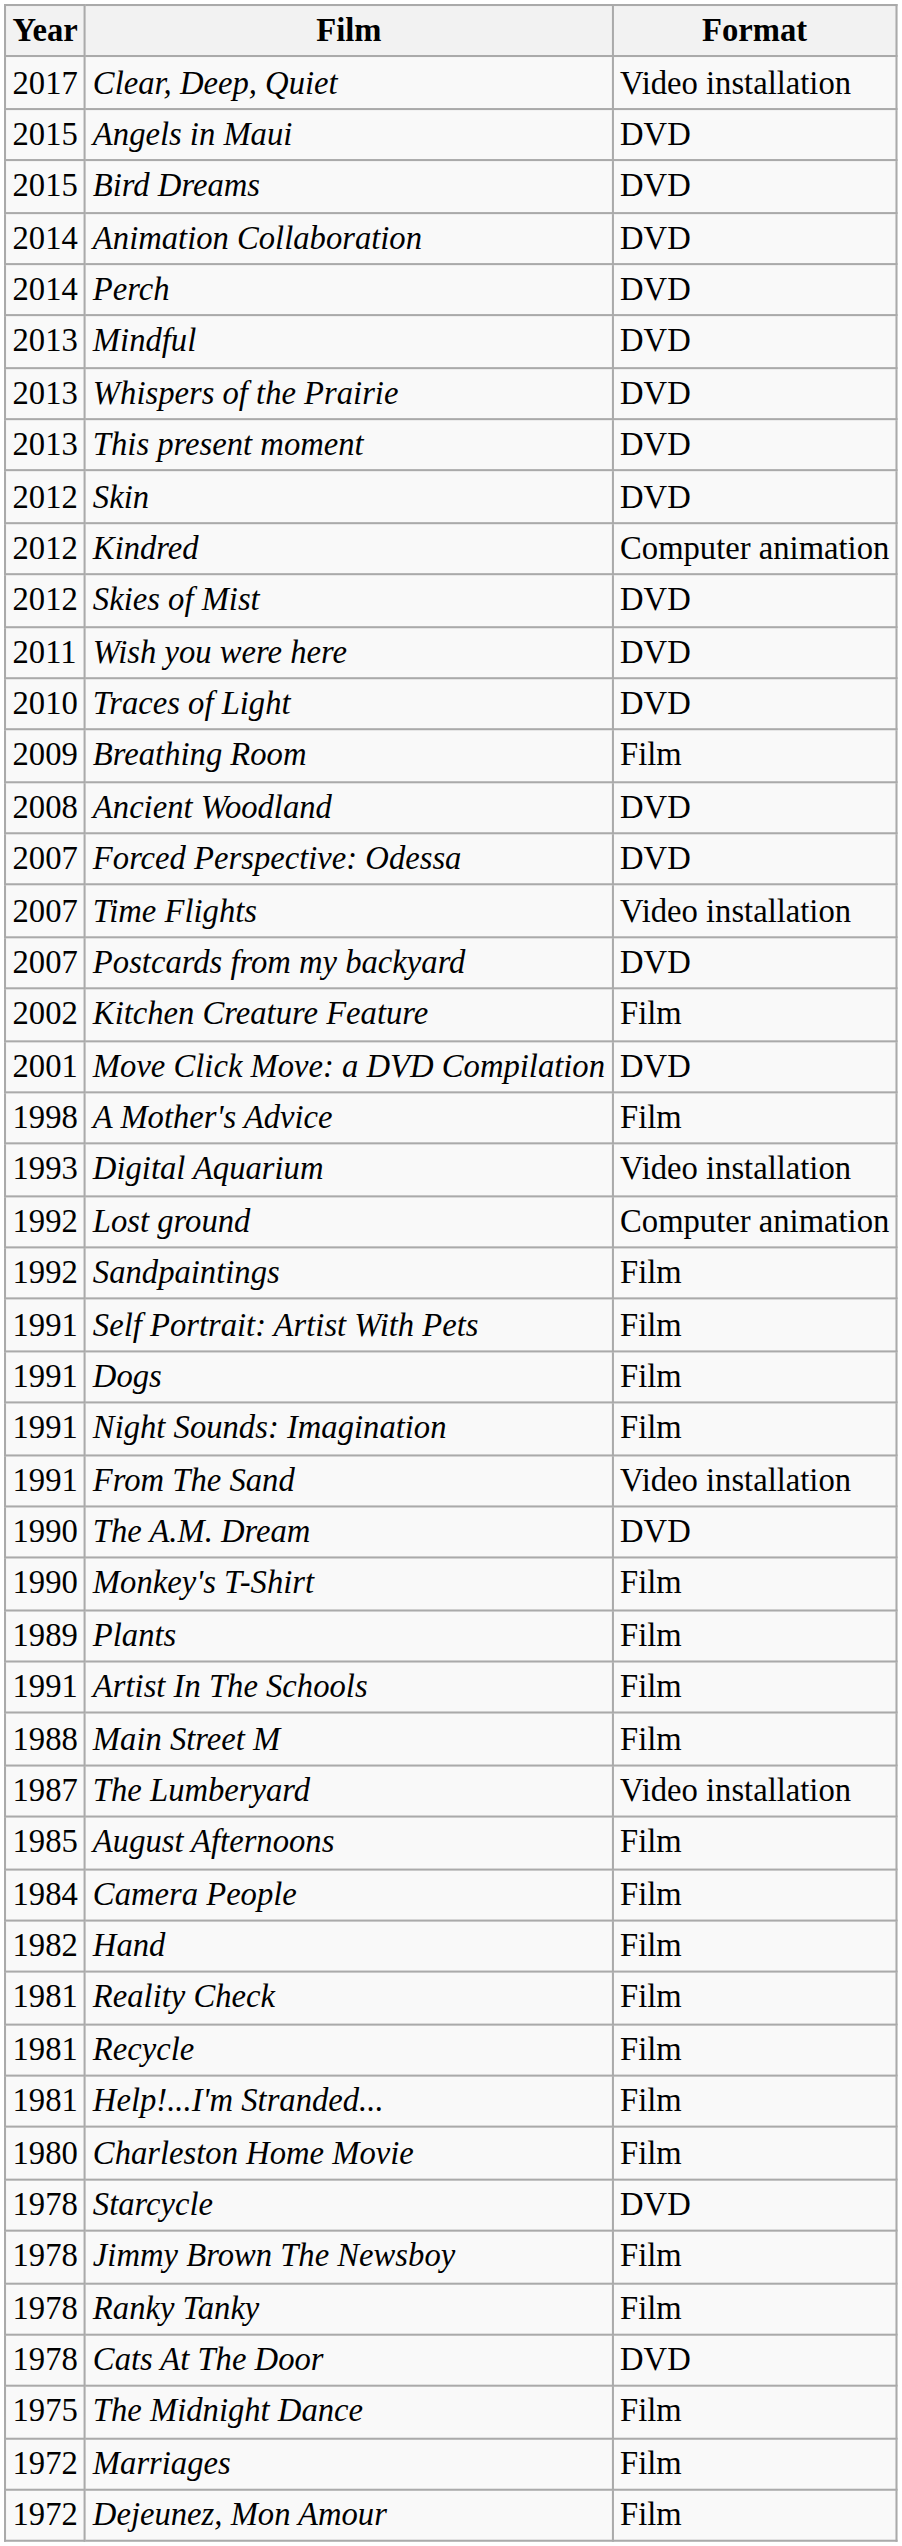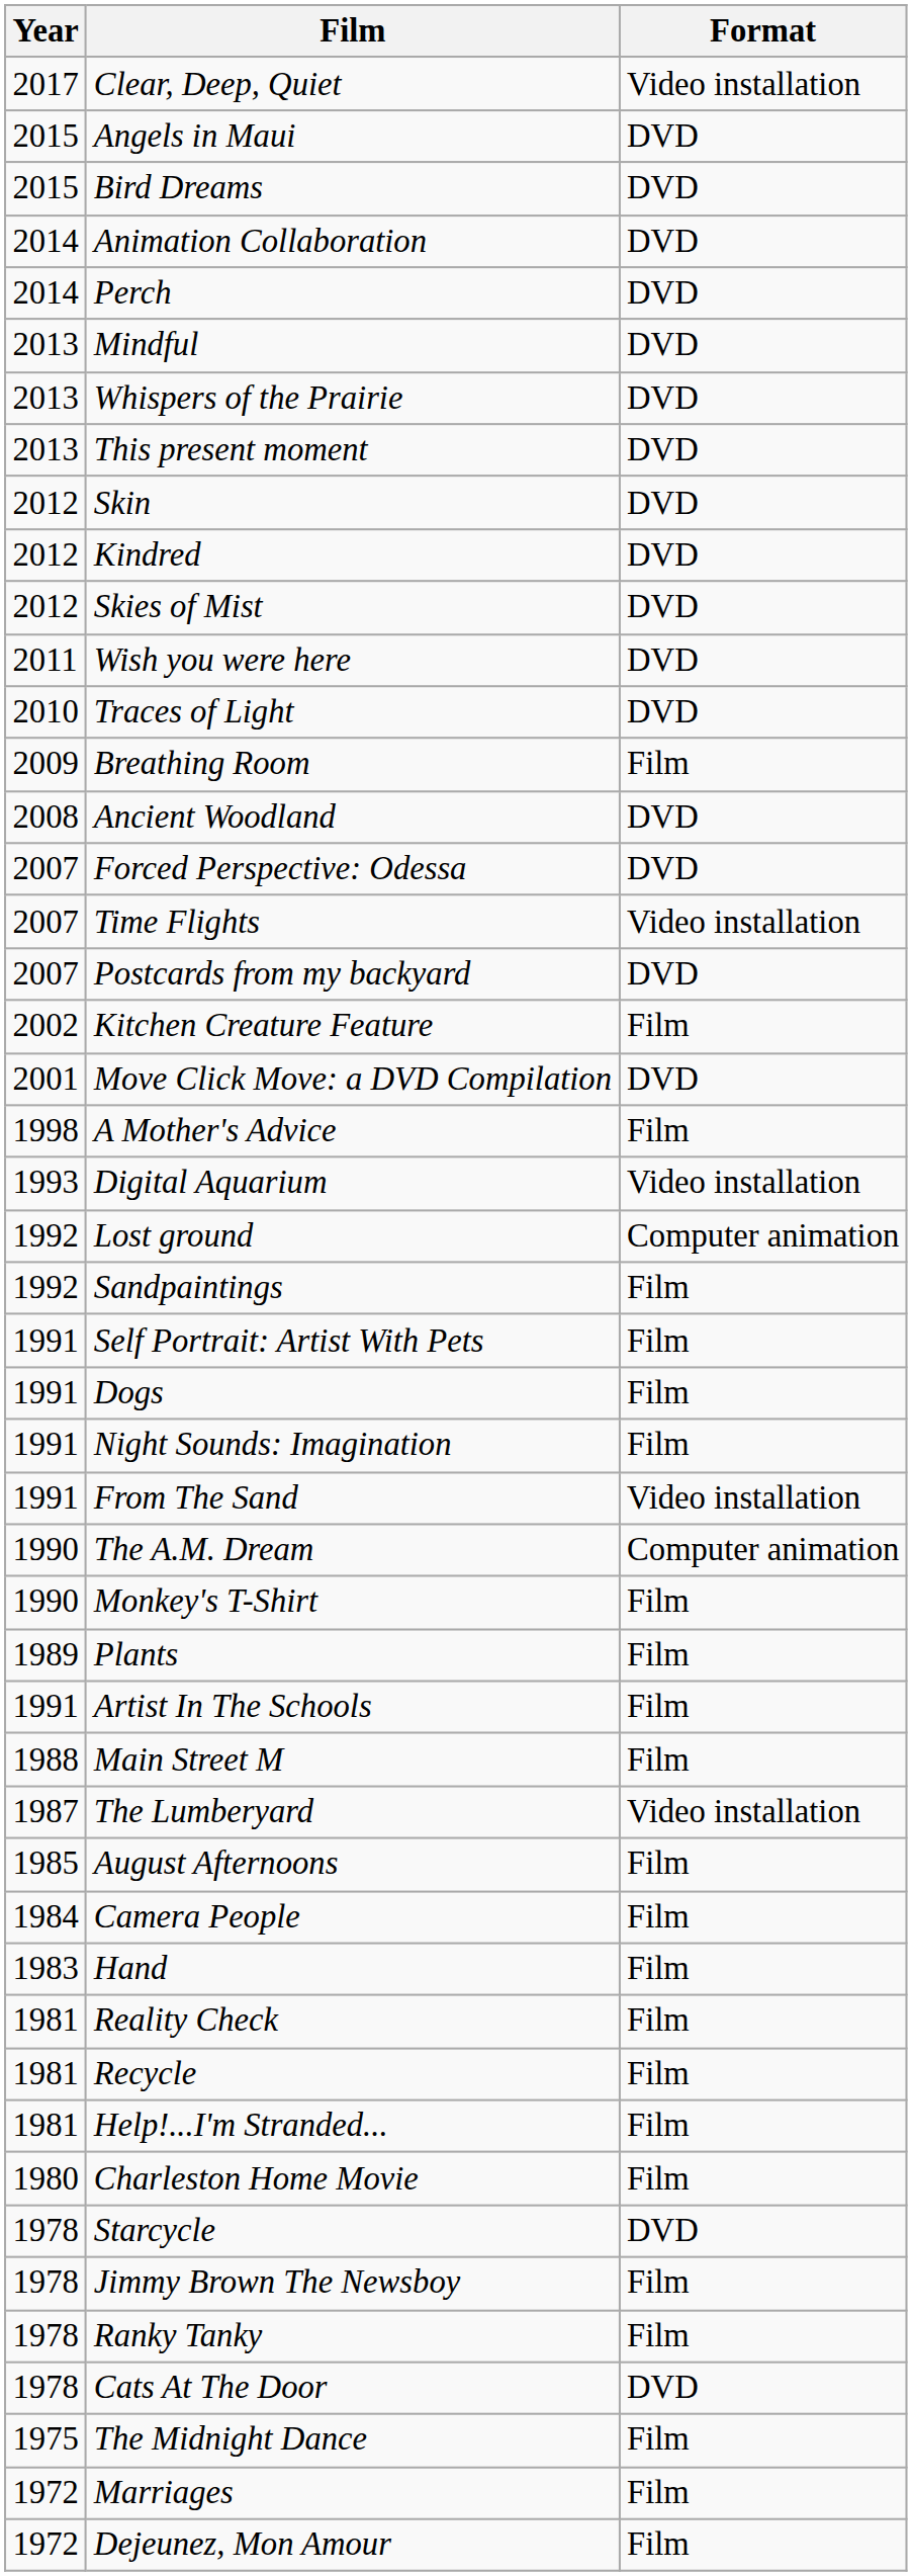Kindred | Format: Computer animation -> DVD
The A.M. Dream | Format: DVD -> Computer animation
Hand | Year: 1982 -> 1983
